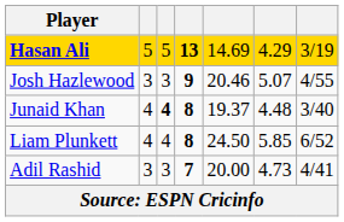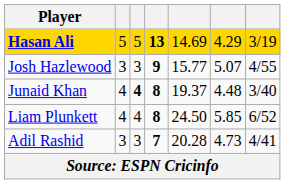Josh Hazlewood | column 5: 20.46 -> 15.77
Adil Rashid | column 5: 20.00 -> 20.28
